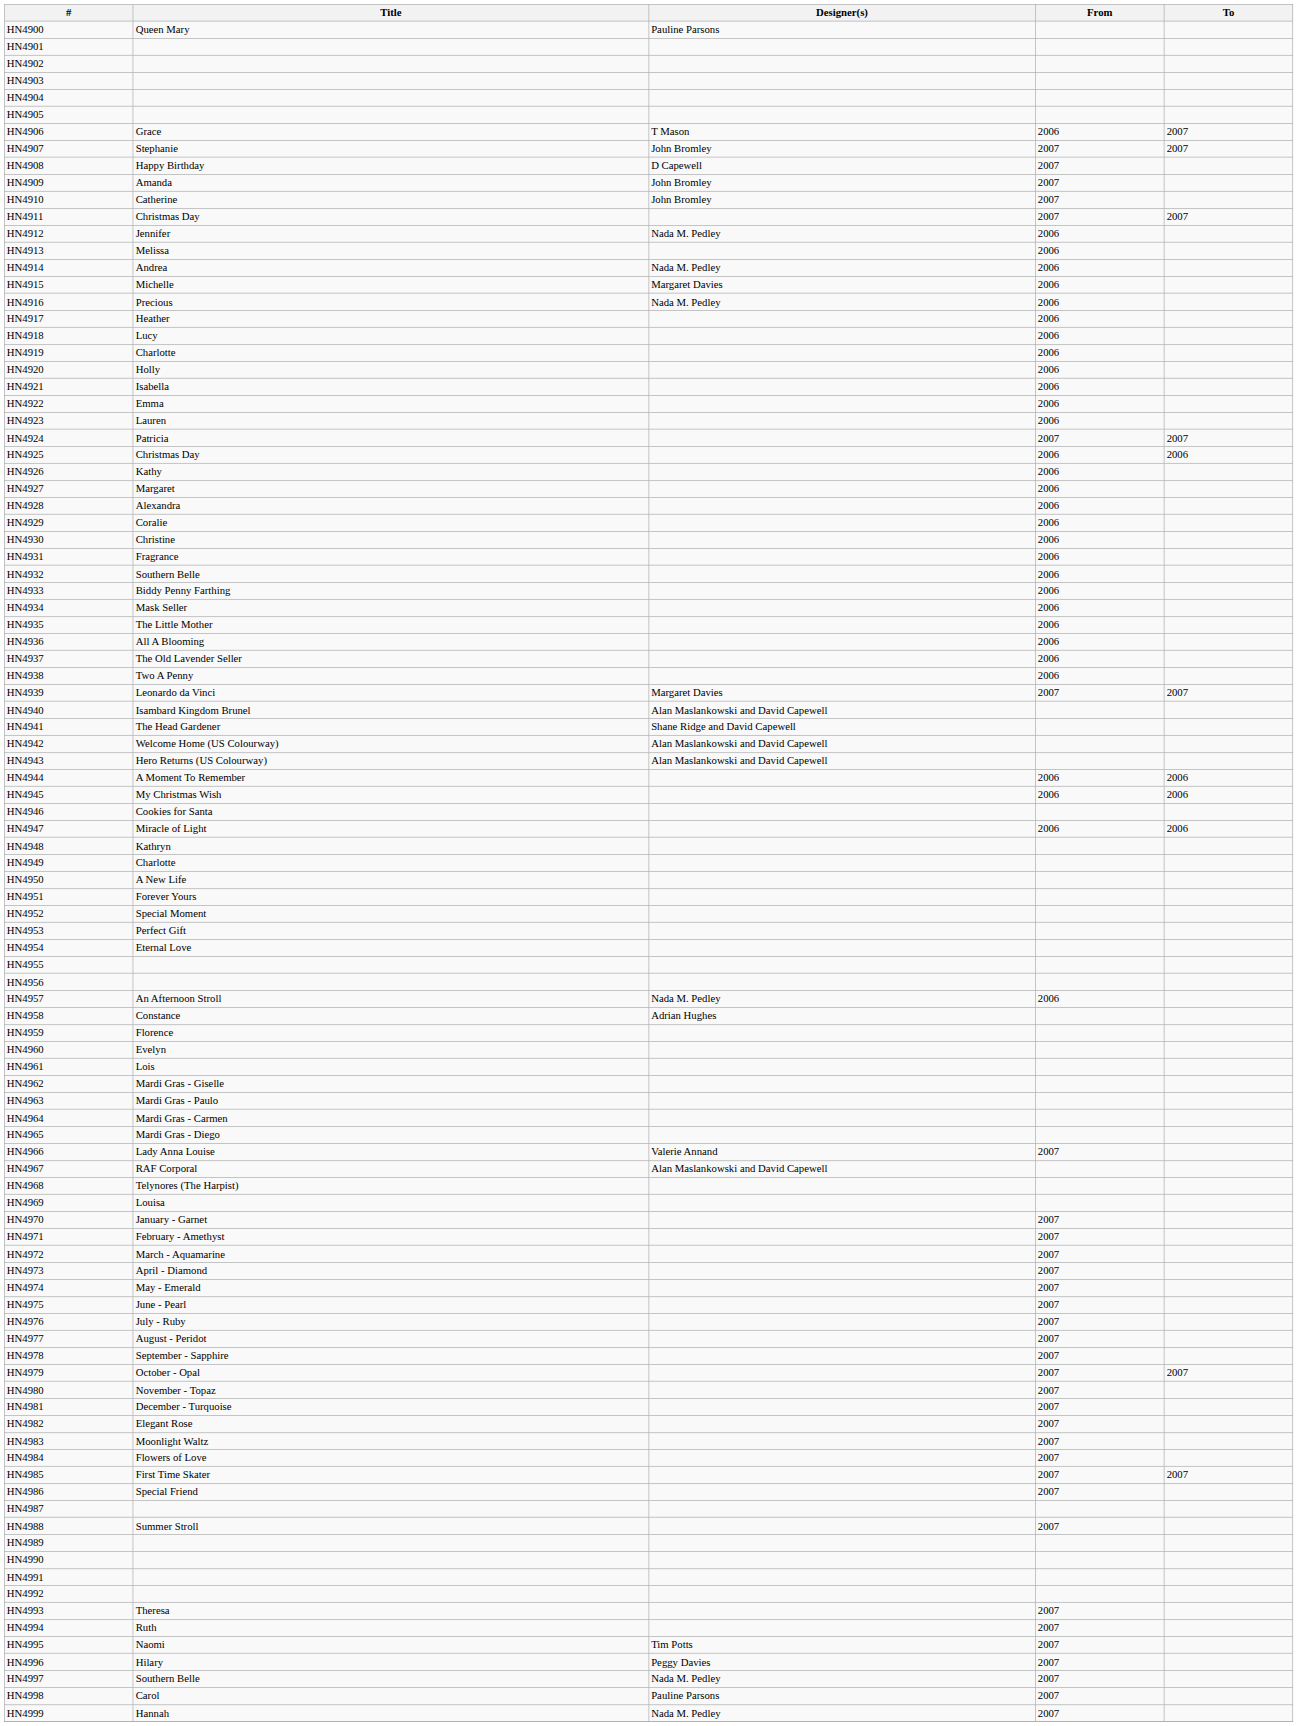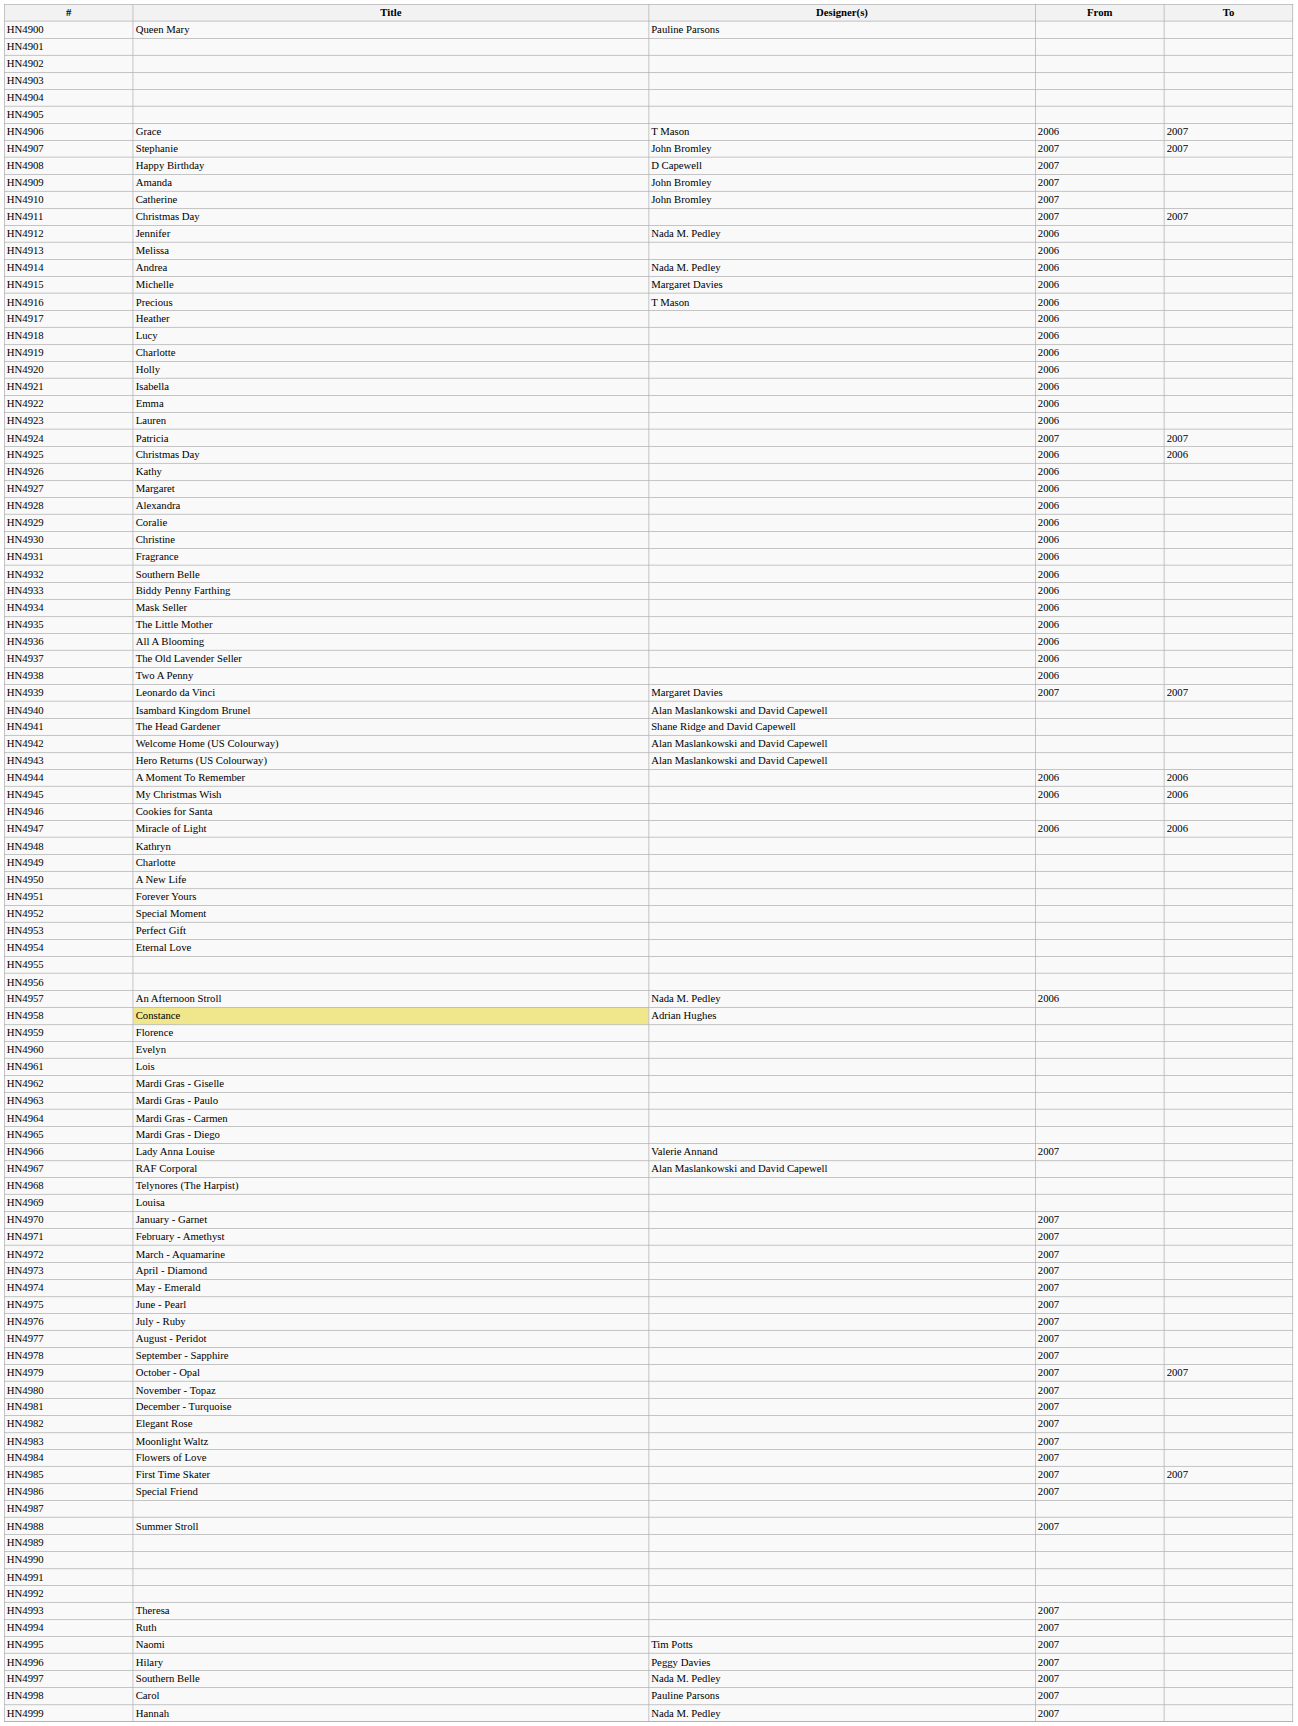HN4916 | Designer(s): Nada M. Pedley -> T Mason
HN4958 | Title: no background -> khaki background
